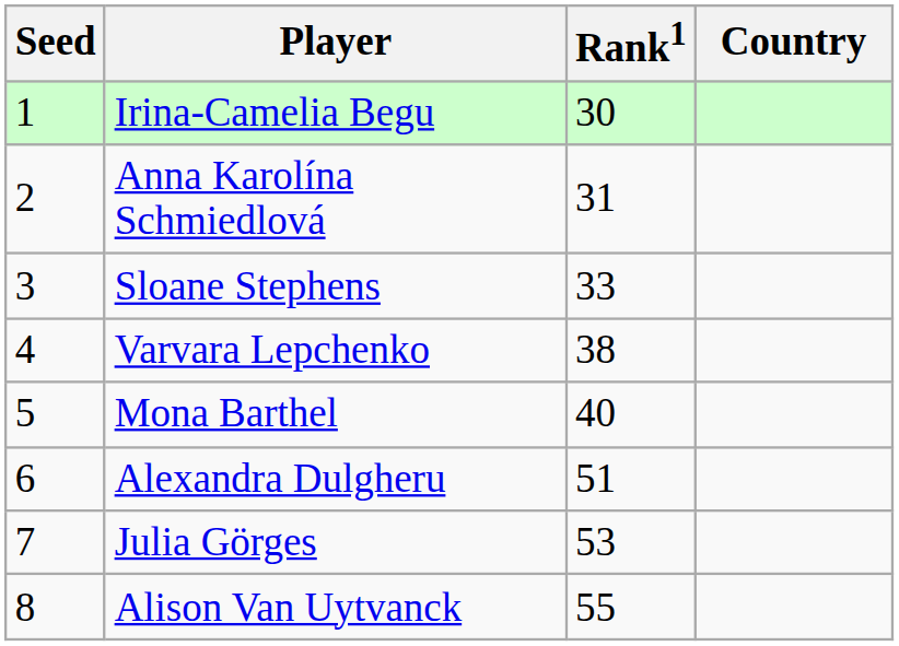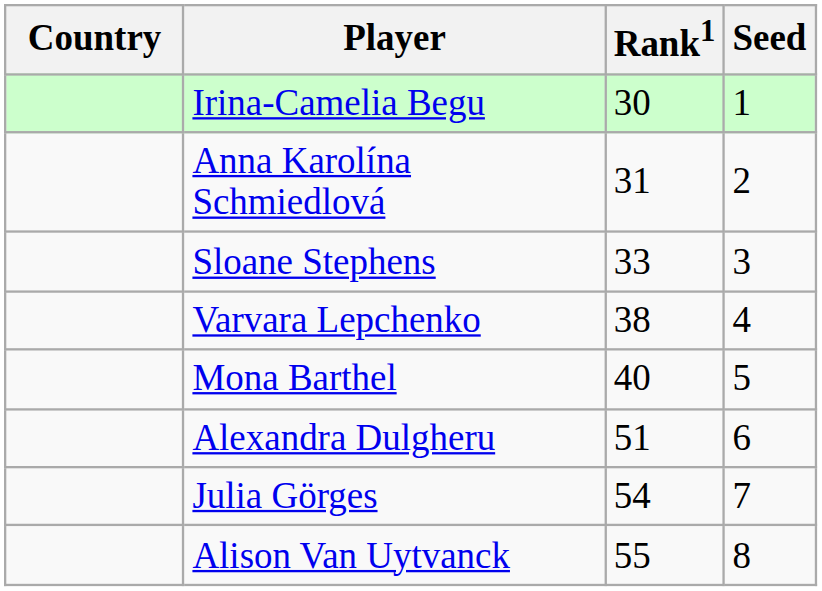columns swapped: Country <-> Seed
Julia Görges | Rank1: 53 -> 54
